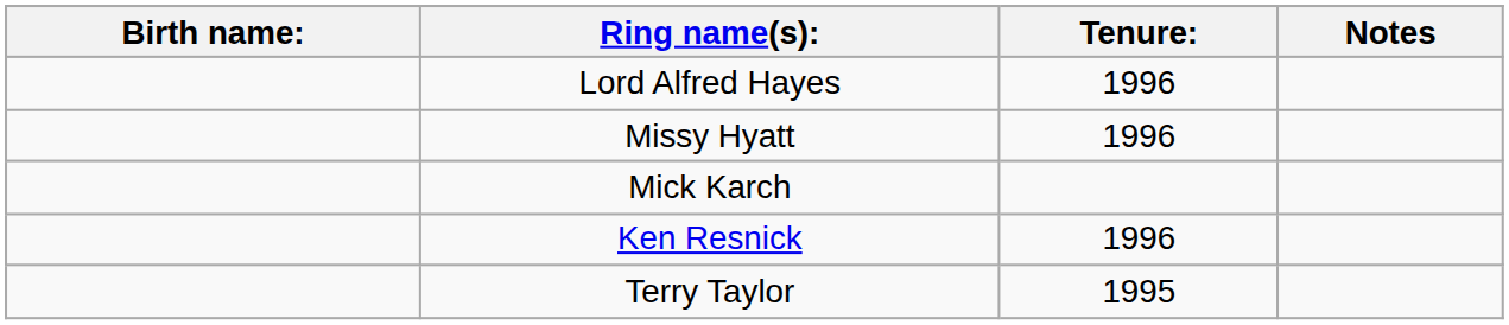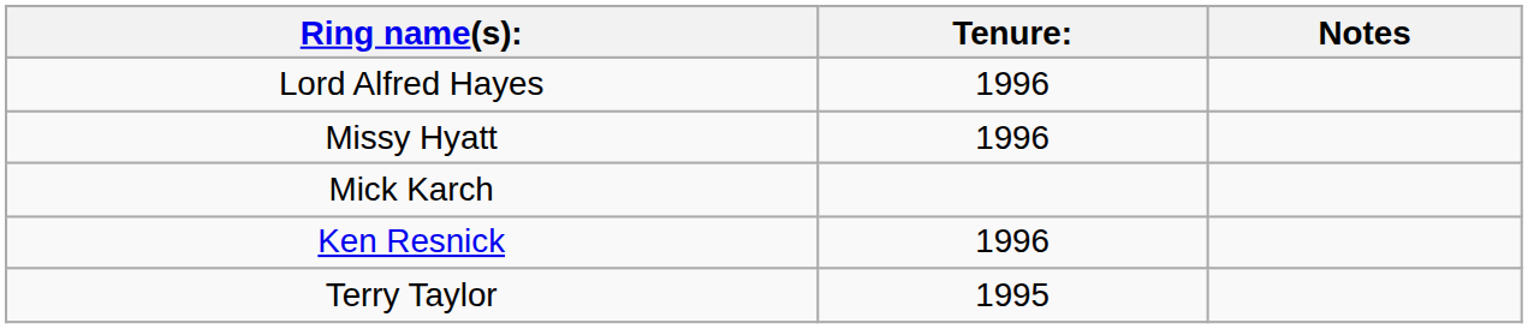- column: Birth name:
